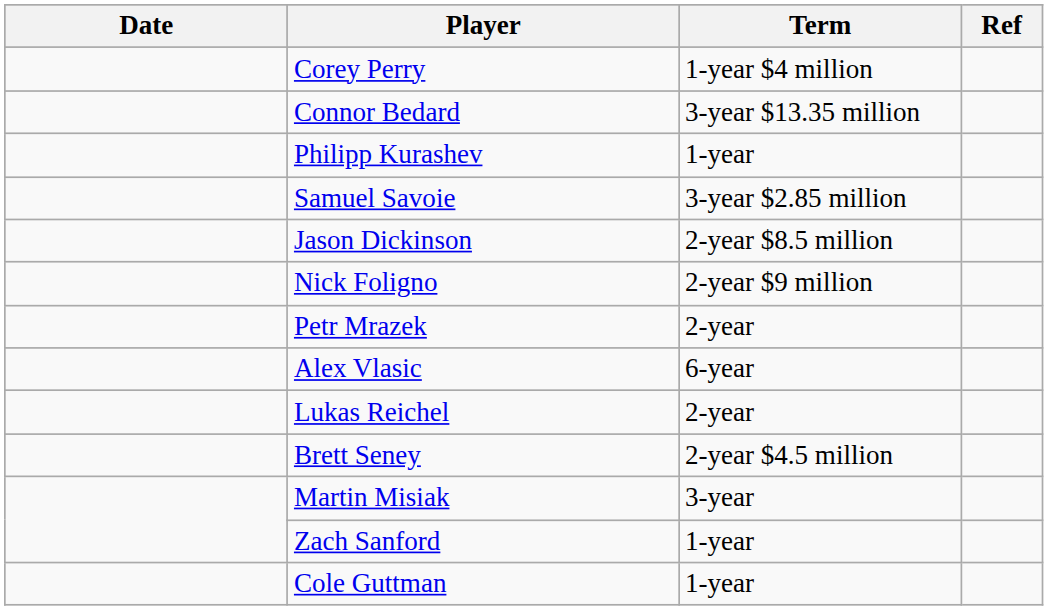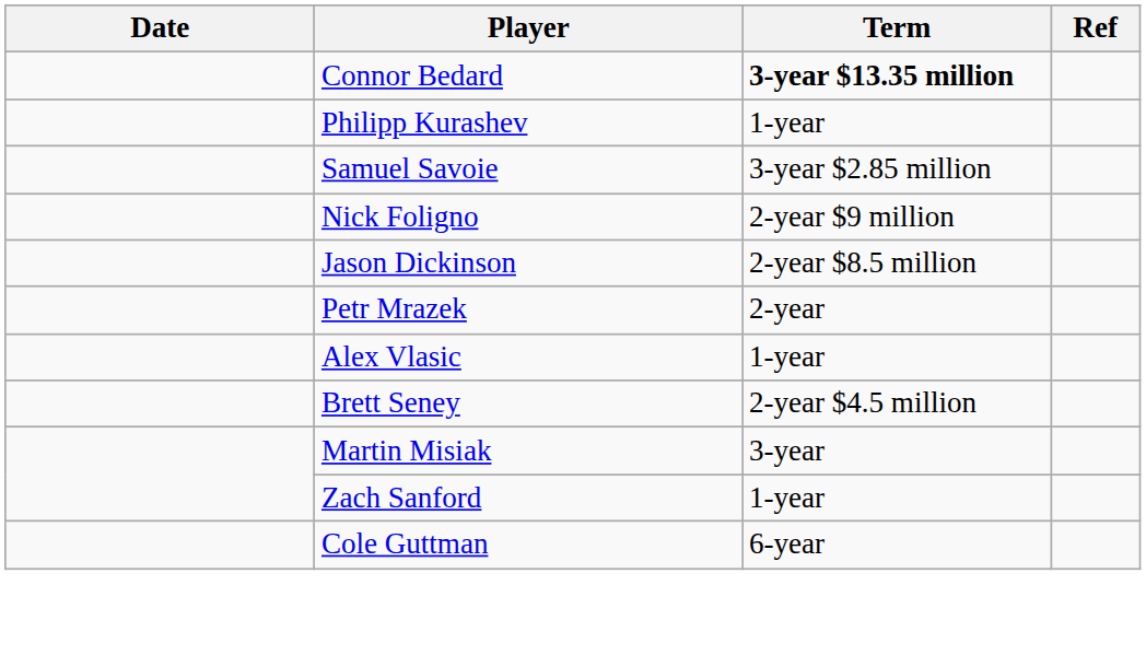- row: Corey Perry | 1-year $4 million
Connor Bedard | Term: normal -> bold
rows swapped: Nick Foligno <-> Jason Dickinson
Alex Vlasic | Term: 6-year -> 1-year
- row: Lukas Reichel | 2-year
Cole Guttman | Term: 1-year -> 6-year
